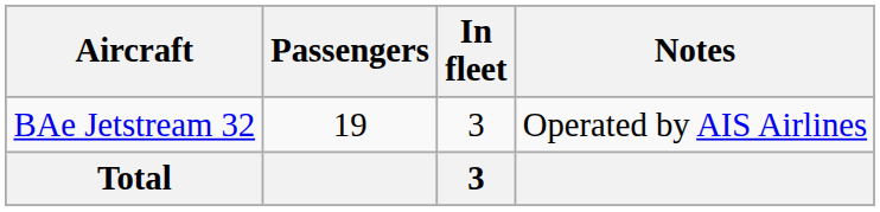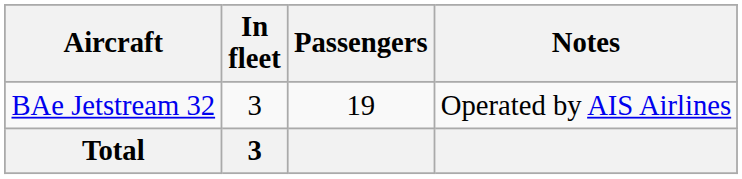columns swapped: In fleet <-> Passengers
